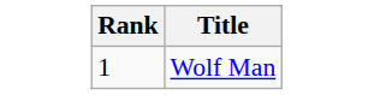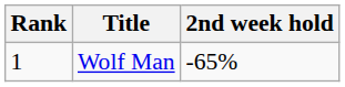+ column: 2nd week hold | -65%
